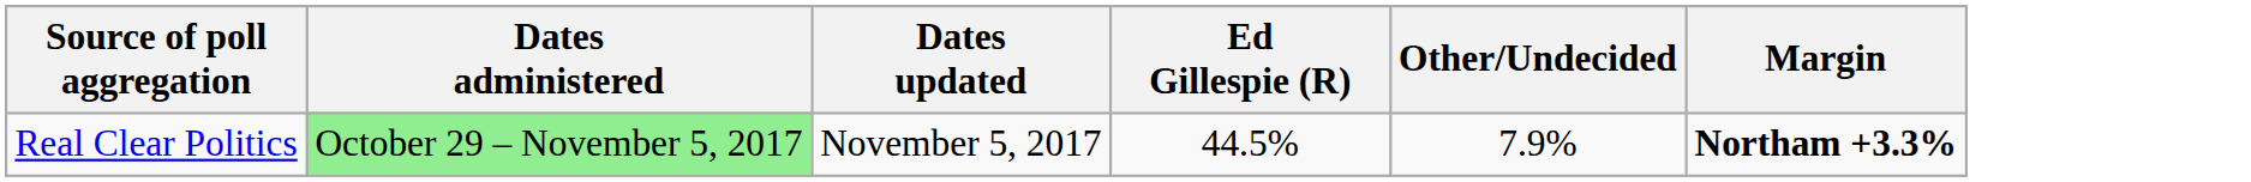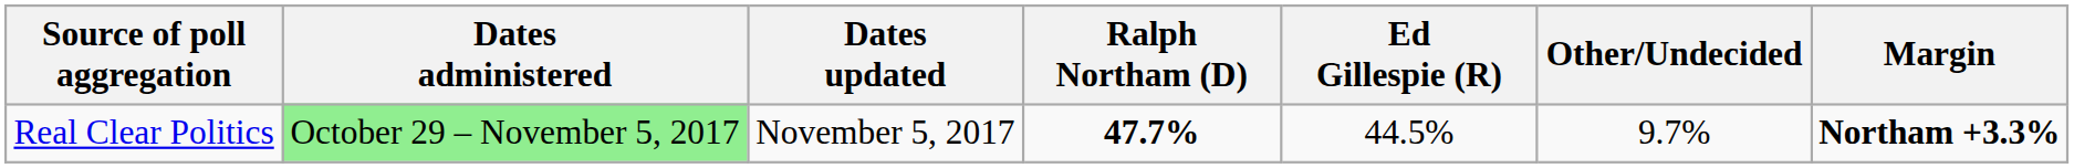+ column: Ralph Northam (D) | 47.7%
Real Clear Politics | Other/Undecided: 7.9% -> 9.7%
